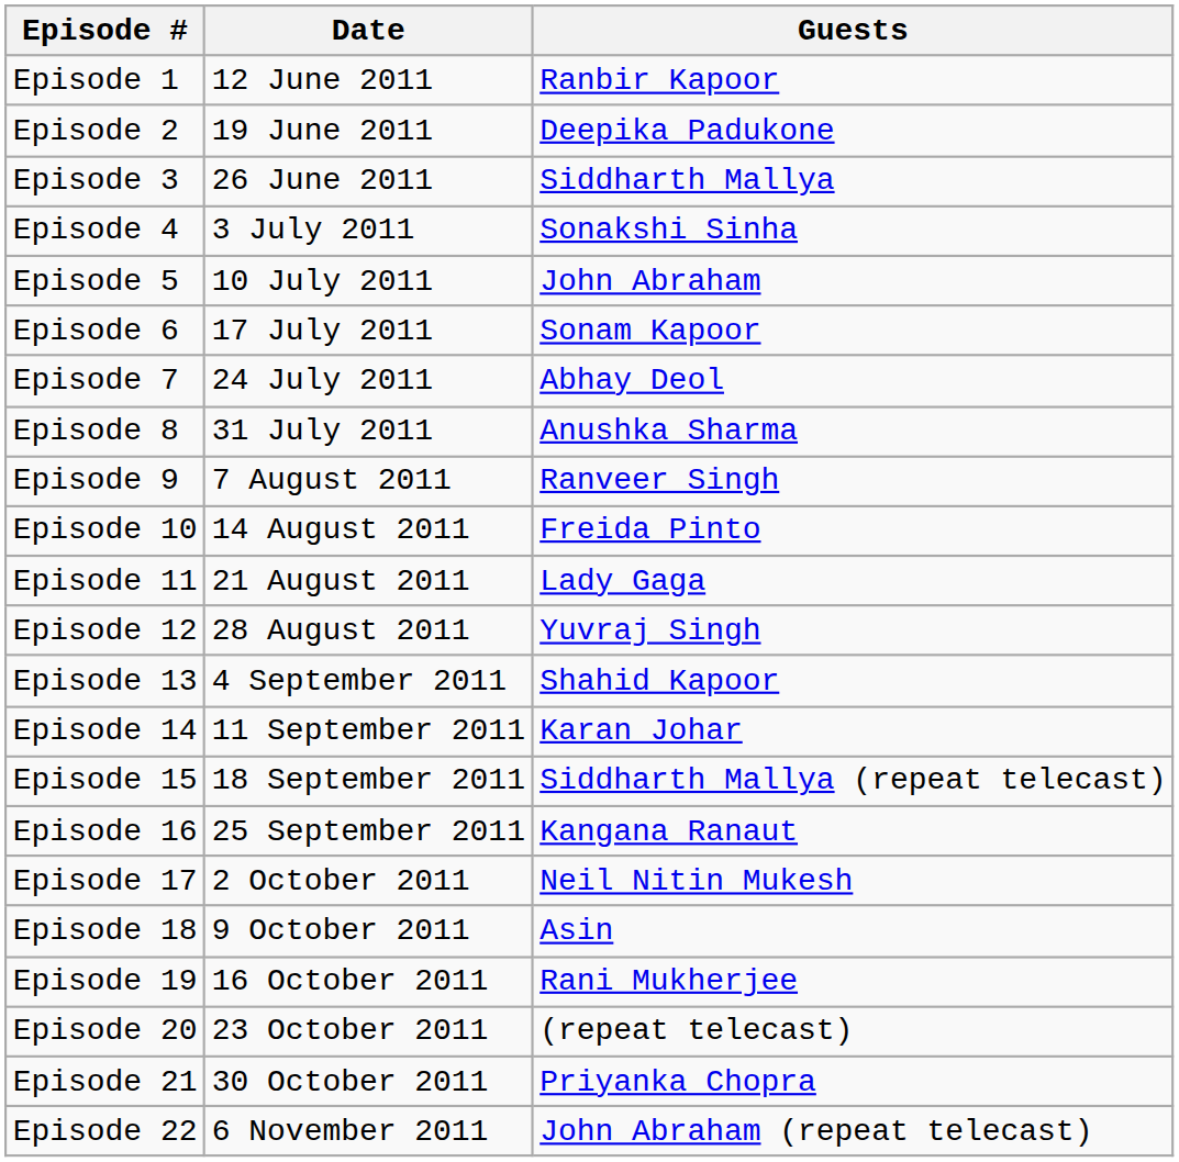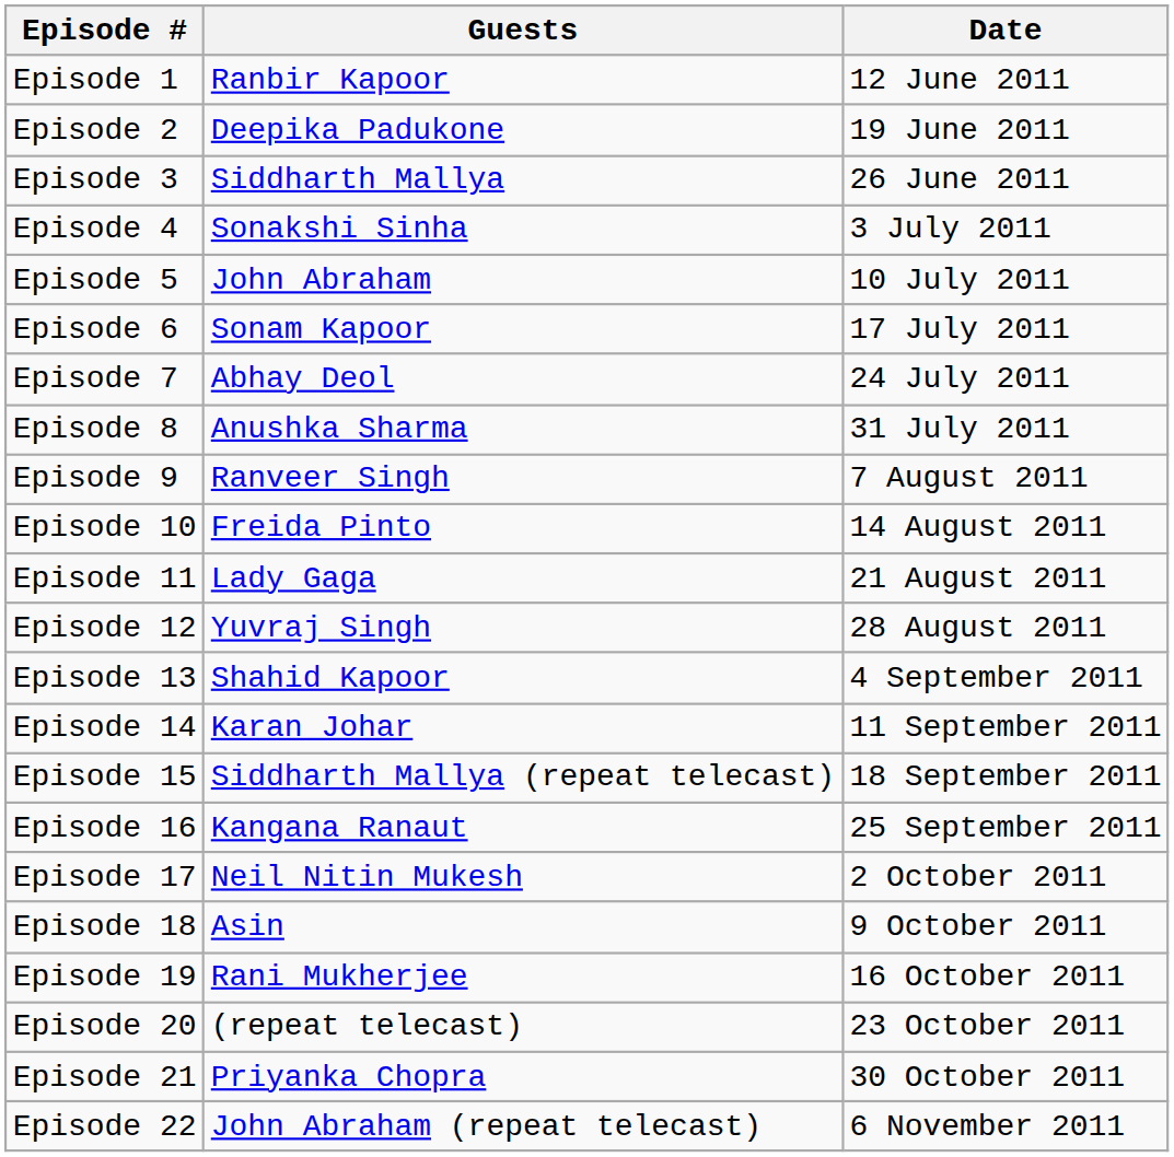columns swapped: Date <-> Guests
